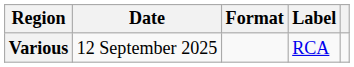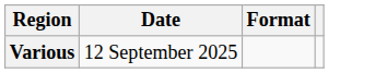- column: Label | RCA
